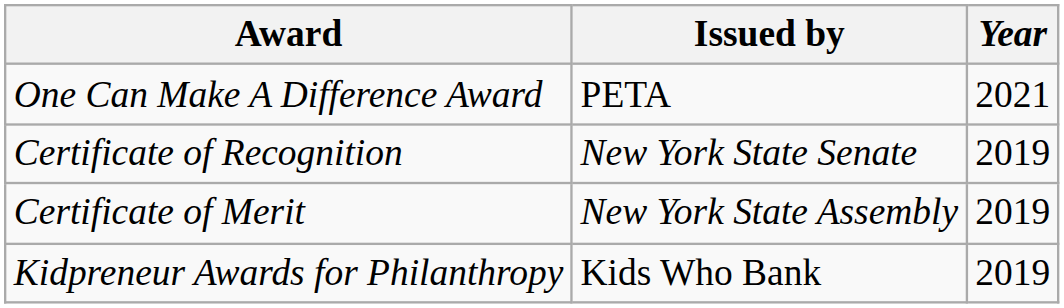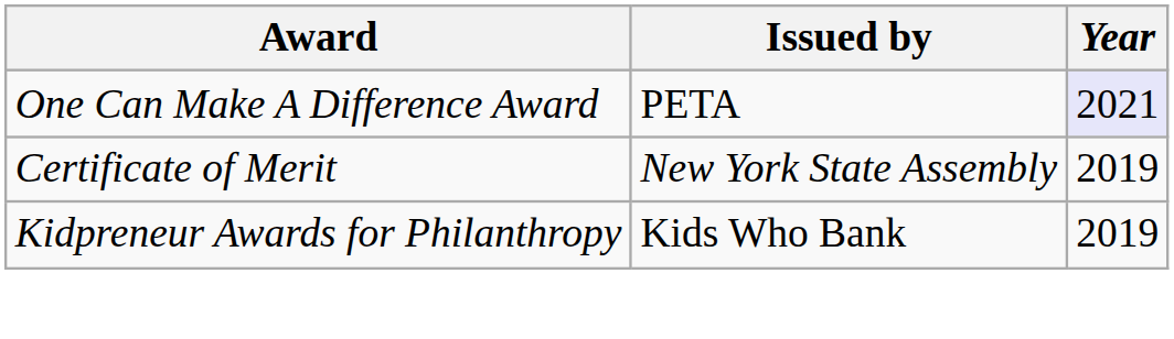One Can Make A Difference Award | Year: no background -> lavender background
- row: Certificate of Recognition | New York State Senate | 2019
